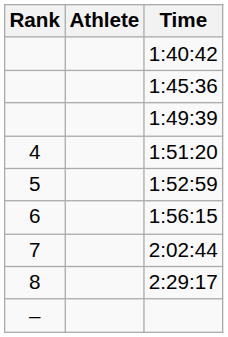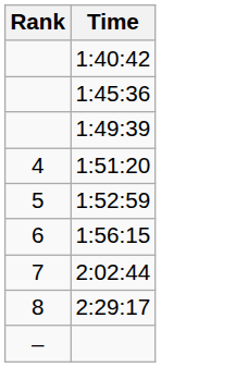- column: Athlete
